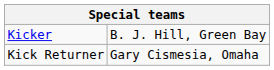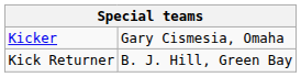Kicker | column 2: B. J. Hill, Green Bay -> Gary Cismesia, Omaha
Kick Returner | column 2: Gary Cismesia, Omaha -> B. J. Hill, Green Bay
